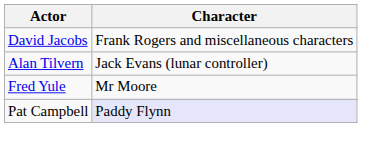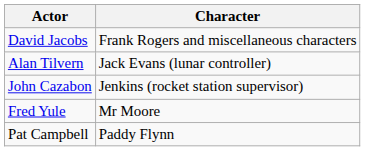+ row: John Cazabon | Jenkins (rocket station supervisor)
Pat Campbell | Character: lavender background -> no background
